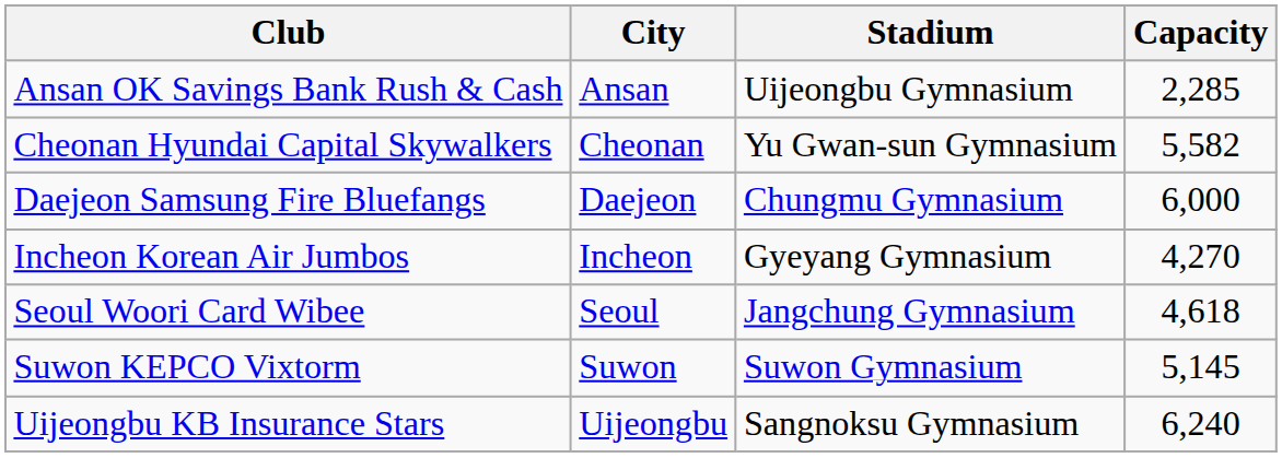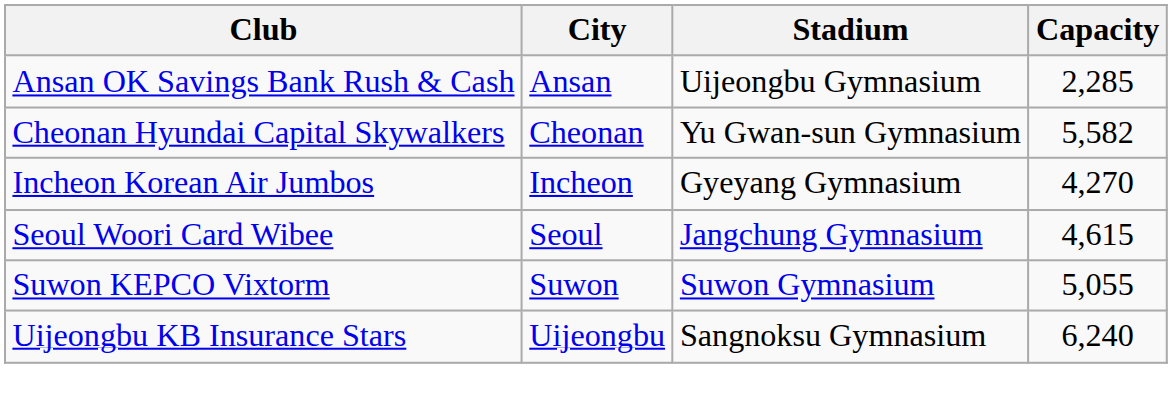- row: Daejeon Samsung Fire Bluefangs | Daejeon | Chungmu Gymnasium | 6,000
Seoul Woori Card Wibee | Capacity: 4,618 -> 4,615
Suwon KEPCO Vixtorm | Capacity: 5,145 -> 5,055
